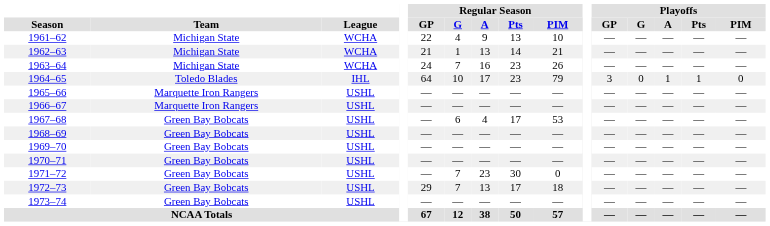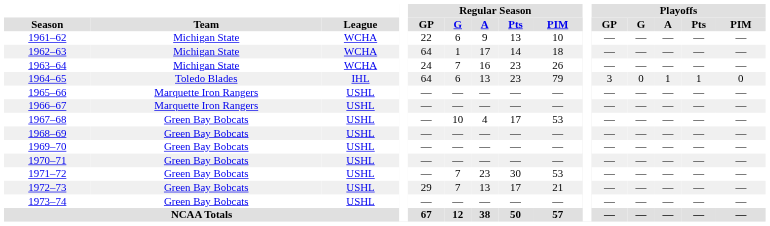1961–62 | Regular Season / G: 4 -> 6
1962–63 | Regular Season / GP: 21 -> 64
1962–63 | Regular Season / A: 13 -> 17
1962–63 | Regular Season / PIM: 21 -> 18
1964–65 | Regular Season / G: 10 -> 6
1964–65 | Regular Season / A: 17 -> 13
1967–68 | Regular Season / G: 6 -> 10
1971–72 | Regular Season / PIM: 0 -> 53
1972–73 | Regular Season / PIM: 18 -> 21
